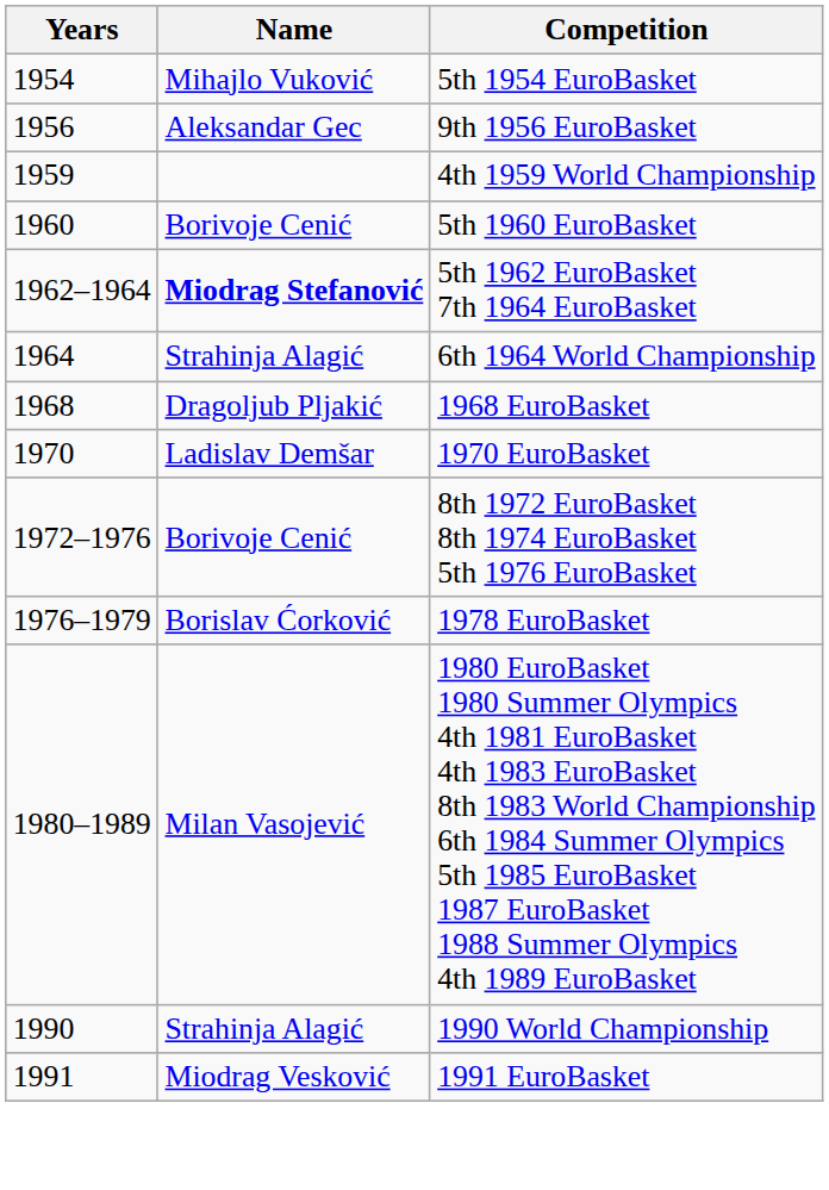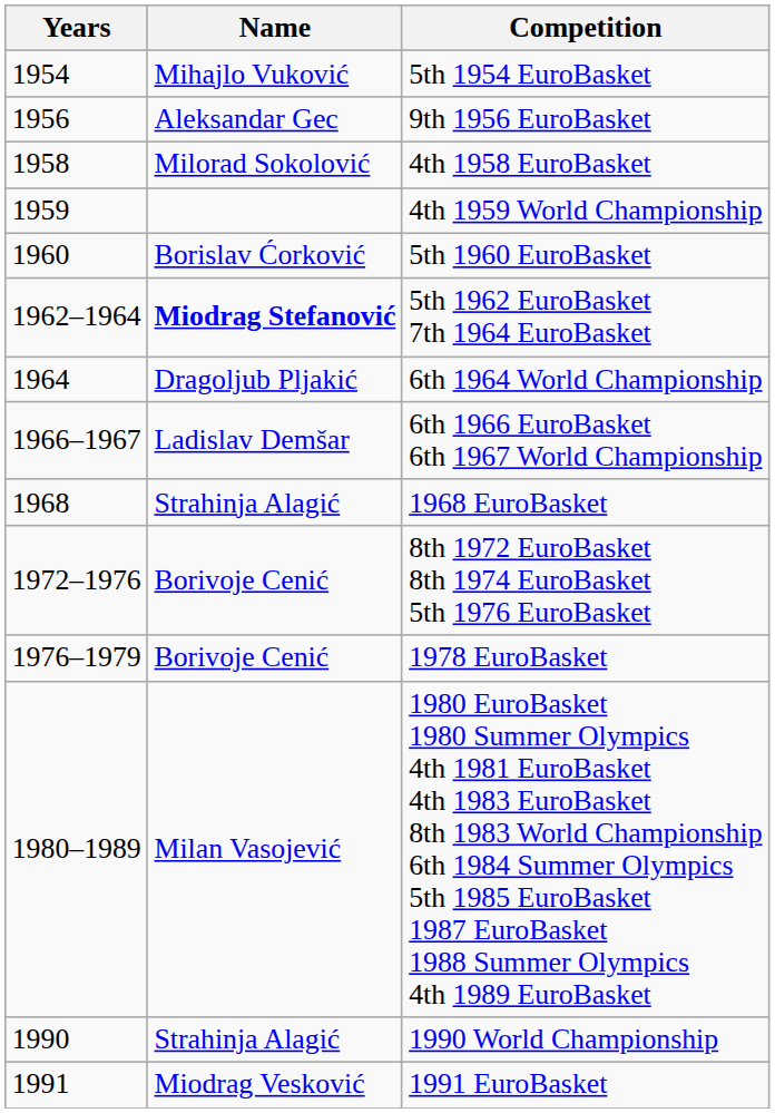+ row: 1958 | Milorad Sokolović | 4th 1958 EuroBasket
5th 1960 EuroBasket | Name: Borivoje Cenić -> Borislav Ćorković
6th 1964 World Championship | Name: Strahinja Alagić -> Dragoljub Pljakić
+ row: 1966–1967 | Ladislav Demšar | 6th 1966 EuroBasket 6th 1967 World Championship
1968 EuroBasket | Name: Dragoljub Pljakić -> Strahinja Alagić
- row: 1970 | Ladislav Demšar | 1970 EuroBasket
1978 EuroBasket | Name: Borislav Ćorković -> Borivoje Cenić
